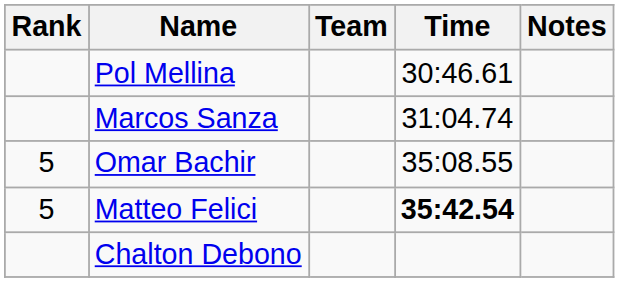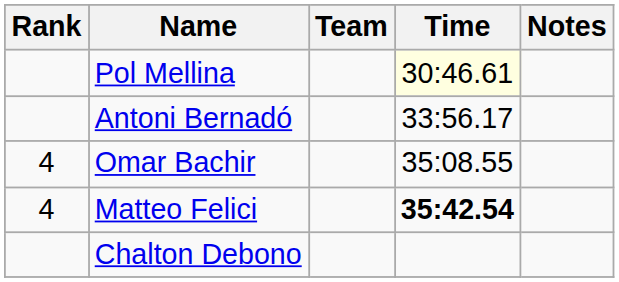Pol Mellina | Time: no background -> lightyellow background
- row: Marcos Sanza | 31:04.74
+ row: Antoni Bernadó | 33:56.17
Omar Bachir | Rank: 5 -> 4
Matteo Felici | Rank: 5 -> 4
